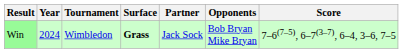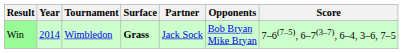Win | Year: 2024 -> 2014
